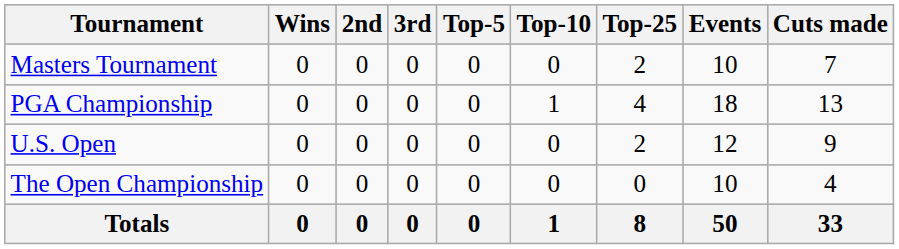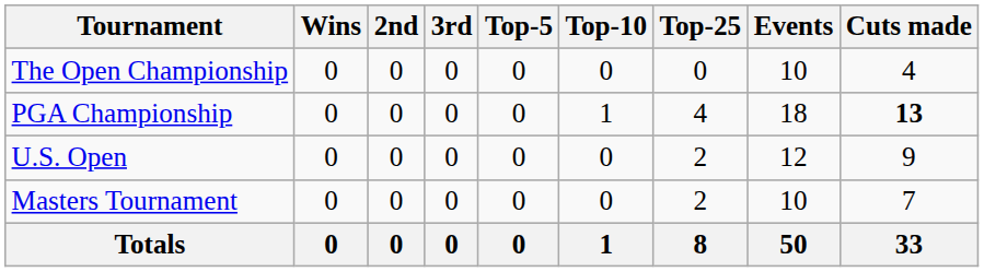rows swapped: Masters Tournament <-> The Open Championship
PGA Championship | Cuts made: normal -> bold
